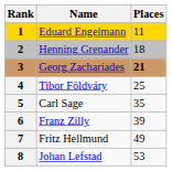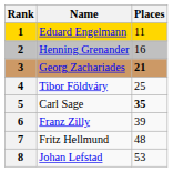Henning Grenander | Places: 18 -> 16
Carl Sage | Places: normal -> bold
Fritz Hellmund | Places: 49 -> 48
